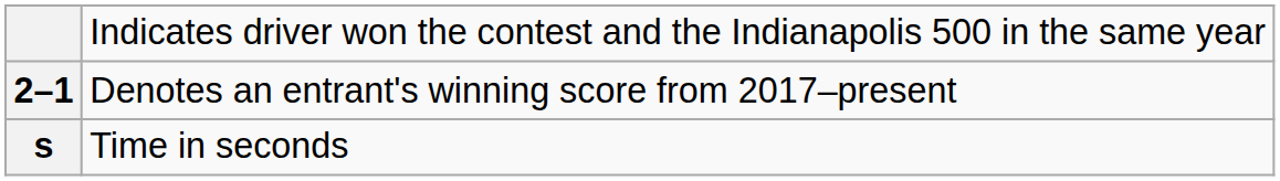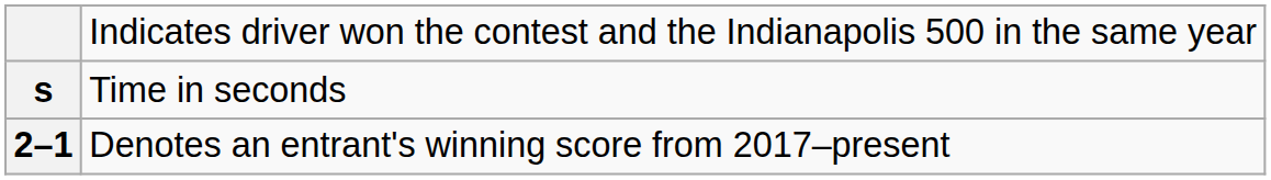rows swapped: 2–1 <-> s
